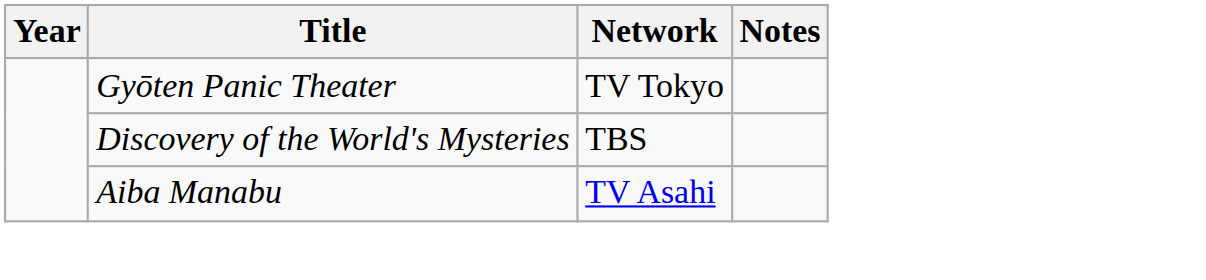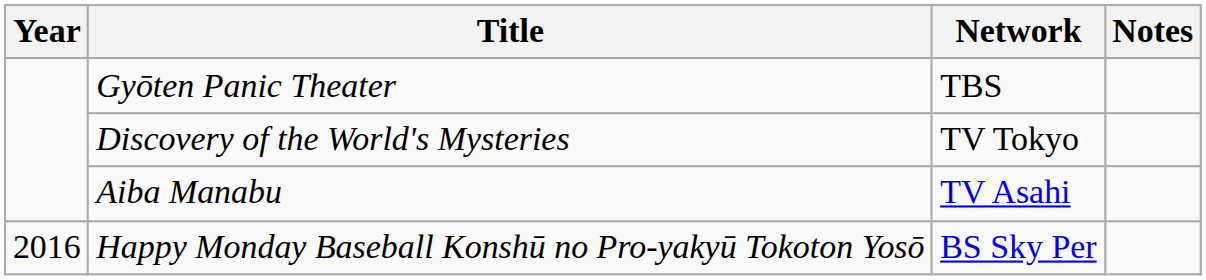Gyōten Panic Theater | Network: TV Tokyo -> TBS
Discovery of the World's Mysteries | Network: TBS -> TV Tokyo
+ row: 2016 | Happy Monday Baseball Konshū no Pro-yakyū Tokoton Yosō | BS Sky Per
